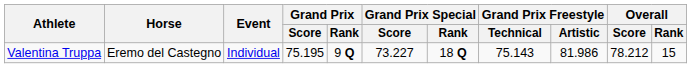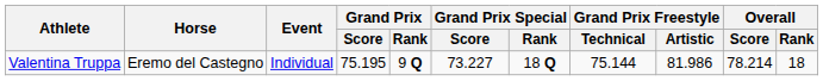Valentina Truppa | Grand Prix Freestyle / Technical: 75.143 -> 75.144
Valentina Truppa | Overall / Score: 78.212 -> 78.214
Valentina Truppa | Overall / Rank: 15 -> 18
